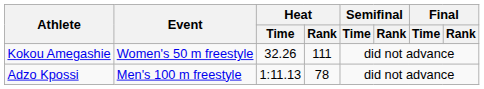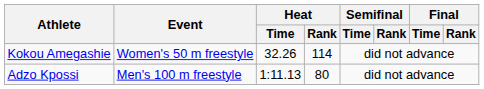Kokou Amegashie | Heat / Rank: 111 -> 114
Adzo Kpossi | Heat / Rank: 78 -> 80
